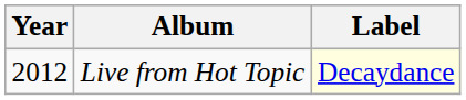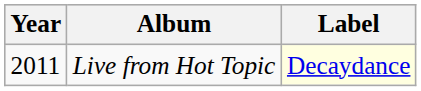Live from Hot Topic | Year: 2012 -> 2011
